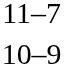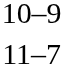rows swapped: 10–9 <-> 11–7
